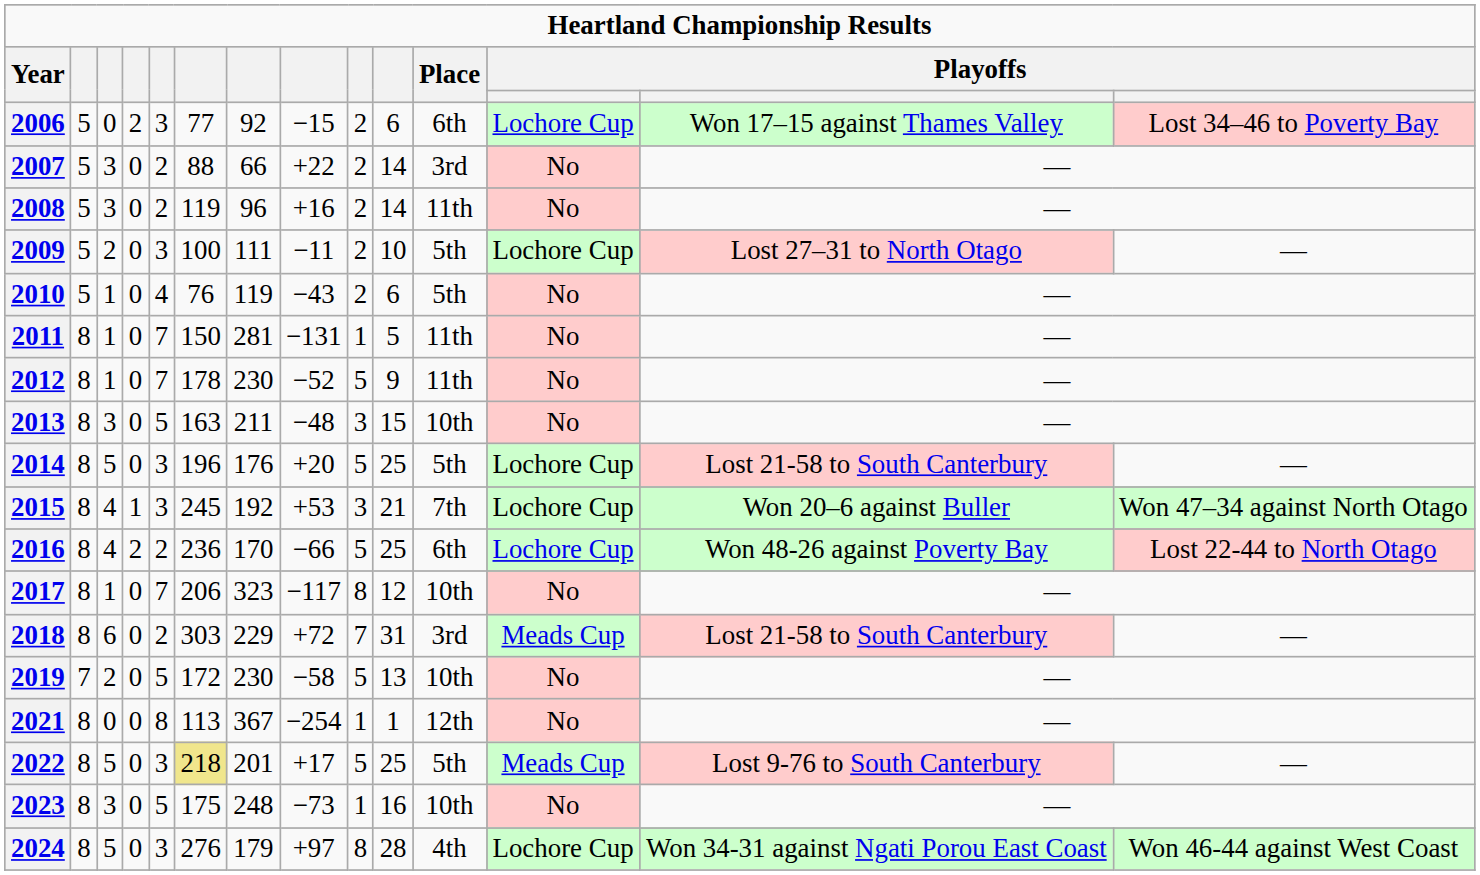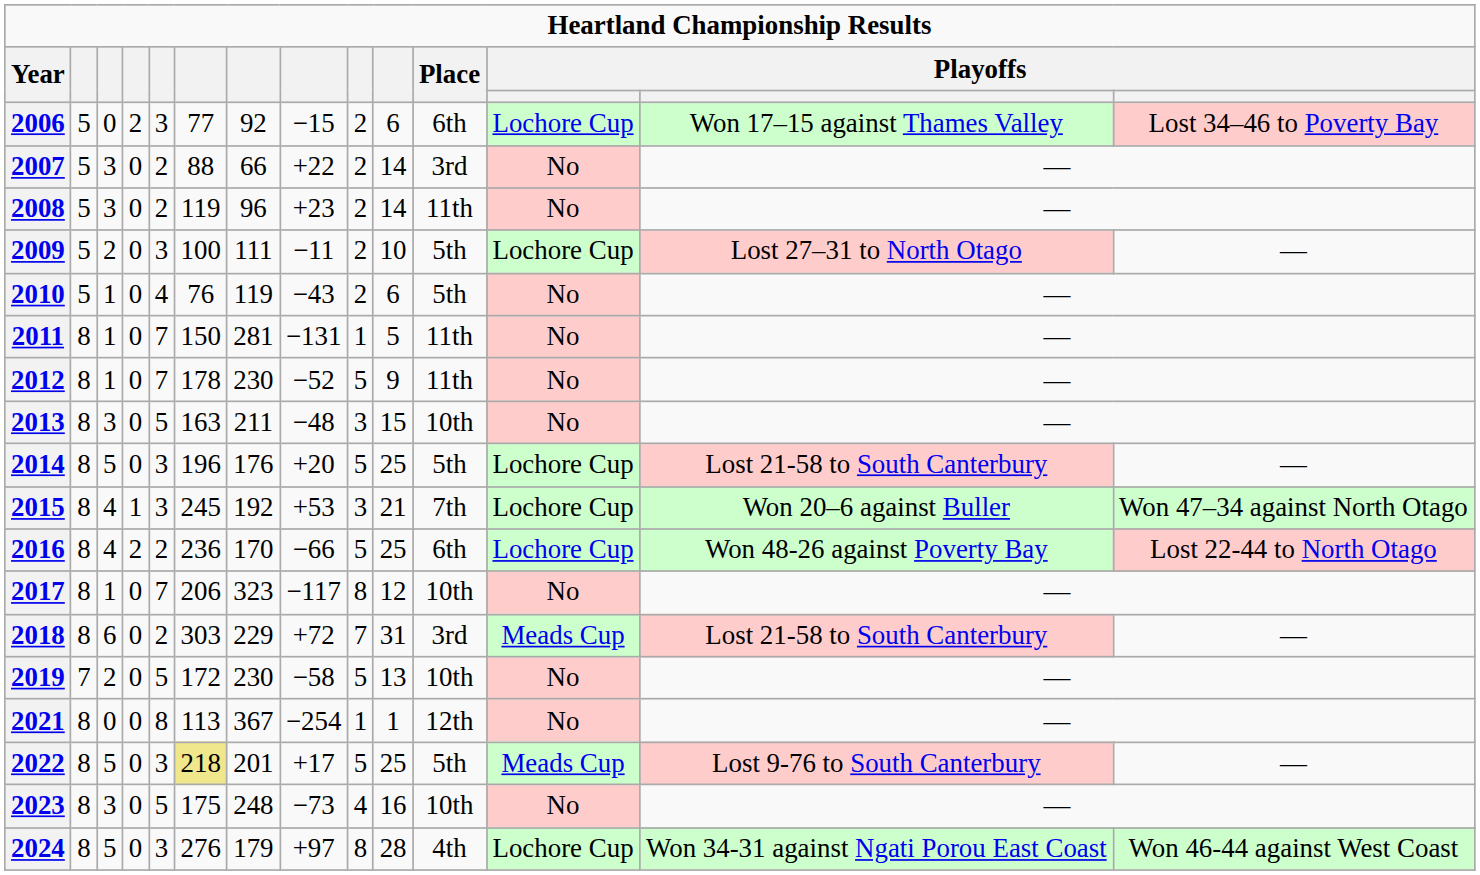2008 | column 8: +16 -> +23
2023 | column 9: 1 -> 4
